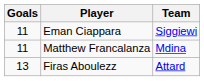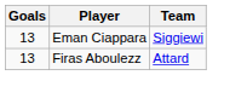Eman Ciappara | Goals: 11 -> 13
- row: 11 | Matthew Francalanza | Mdina
